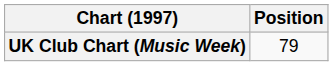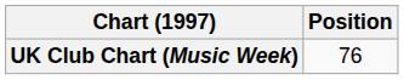UK Club Chart (Music Week) | Position: 79 -> 76
